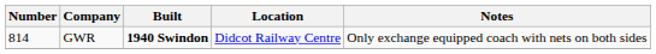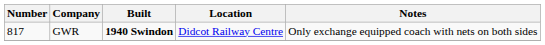GWR | Number: 814 -> 817
